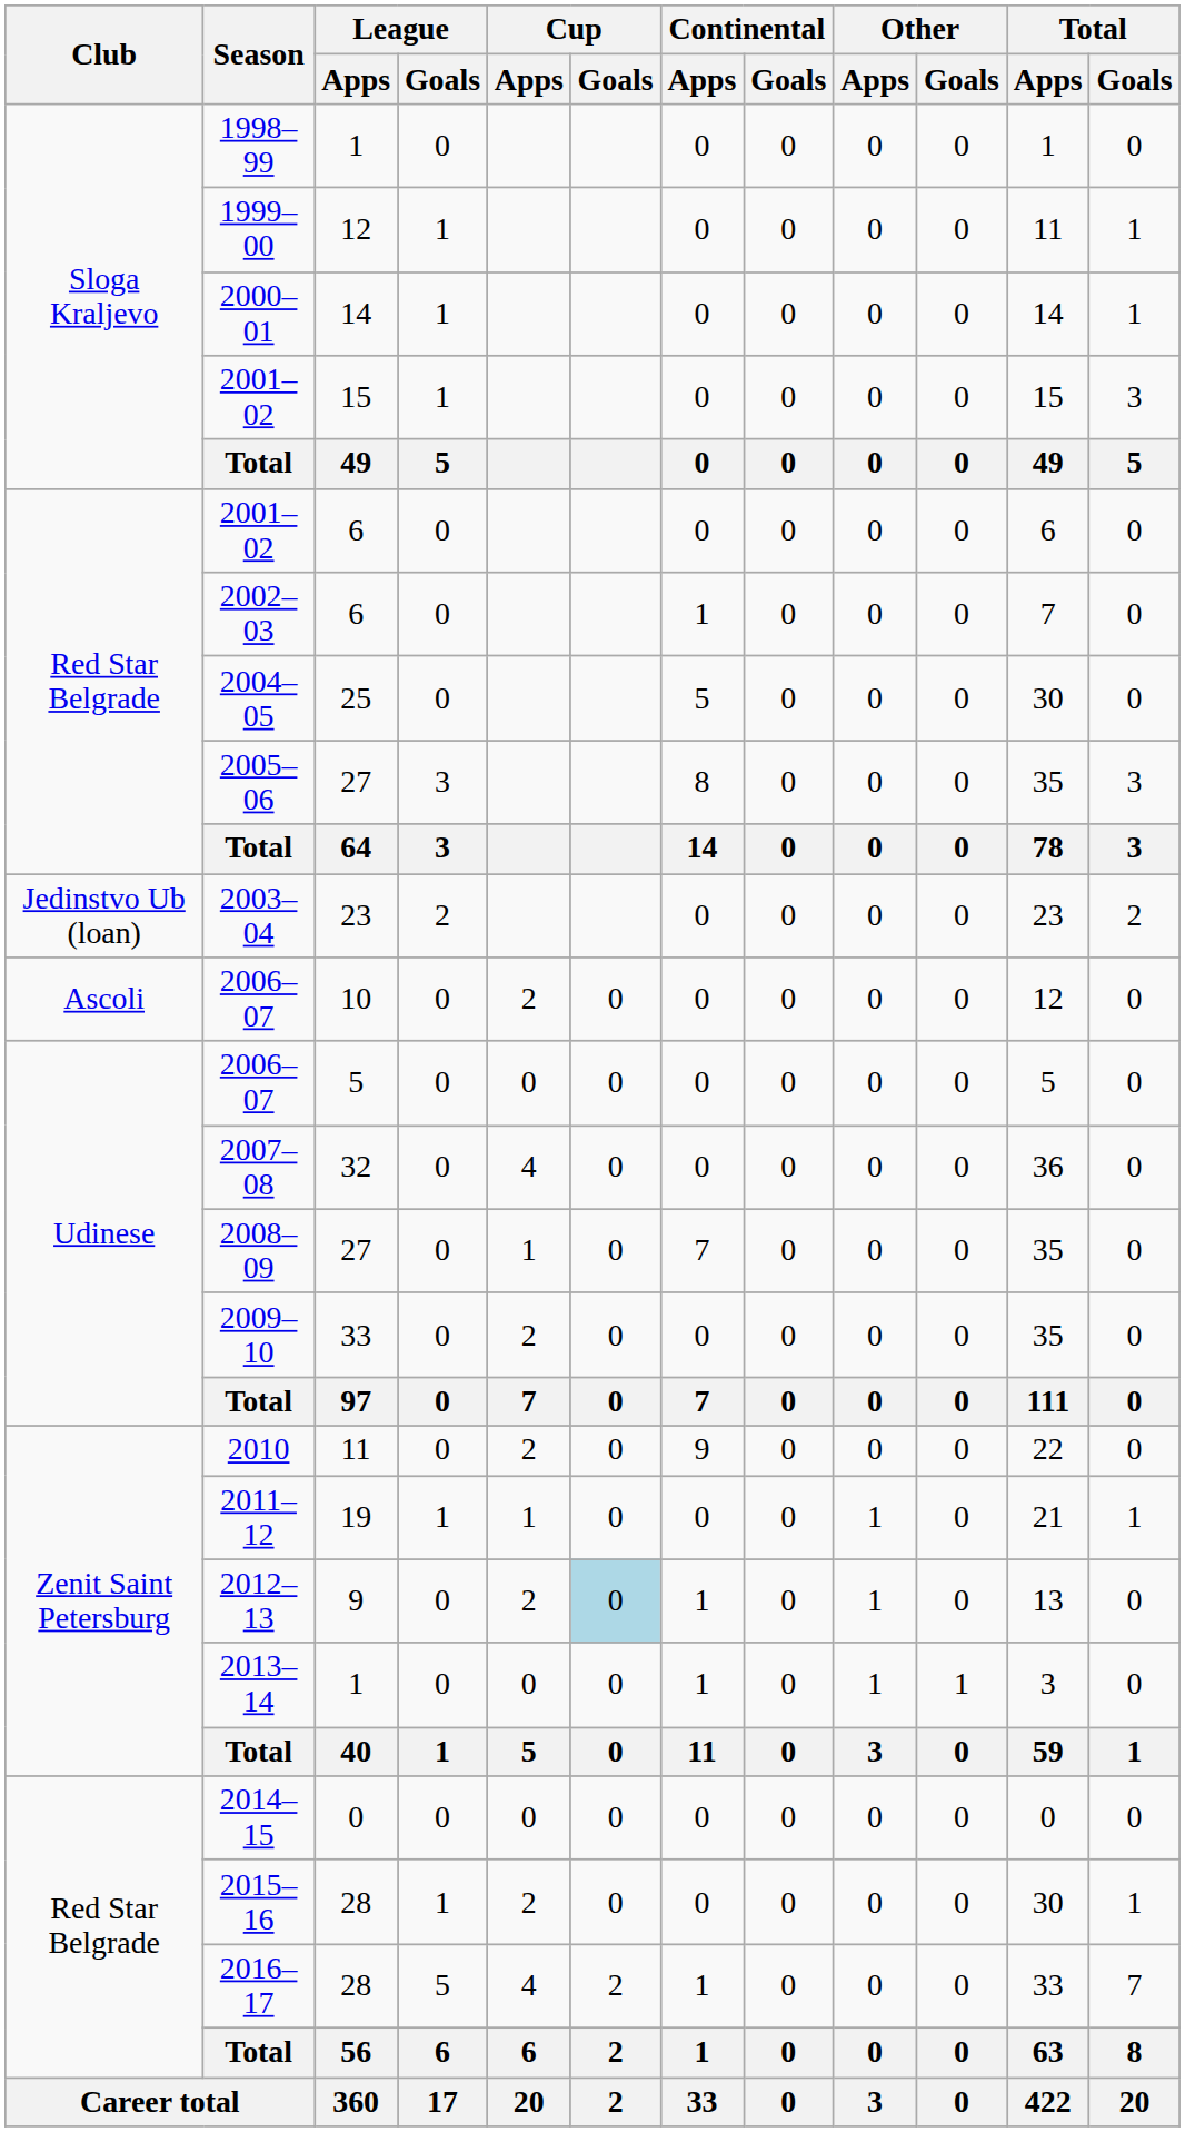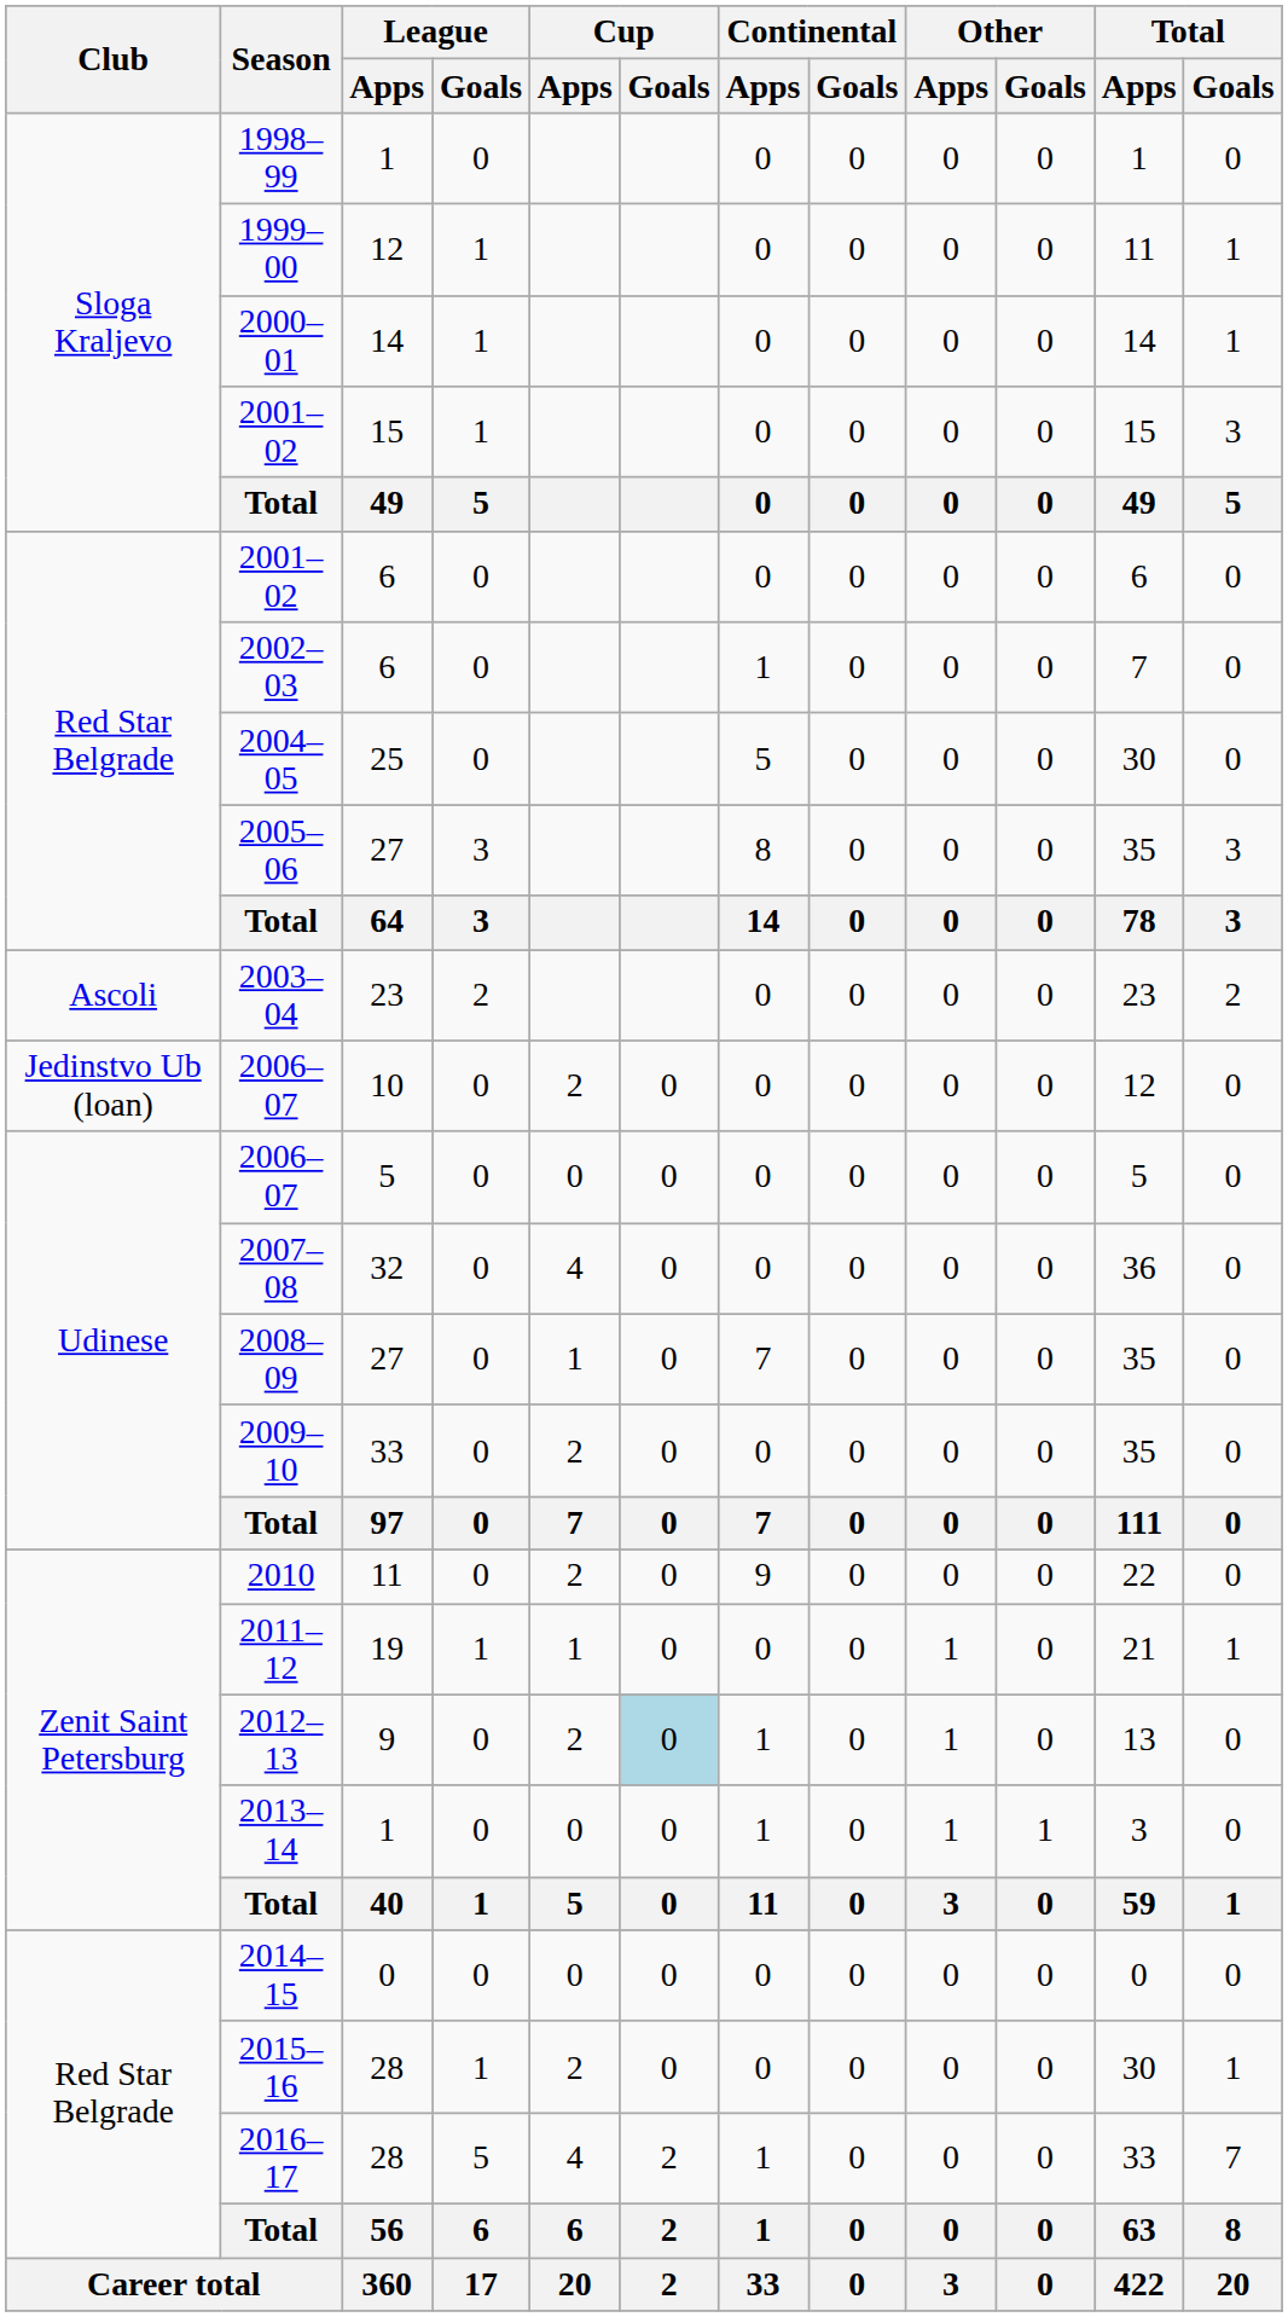2003–04 | Club: Jedinstvo Ub (loan) -> Ascoli
2006–07 / 10 | Club: Ascoli -> Jedinstvo Ub (loan)
